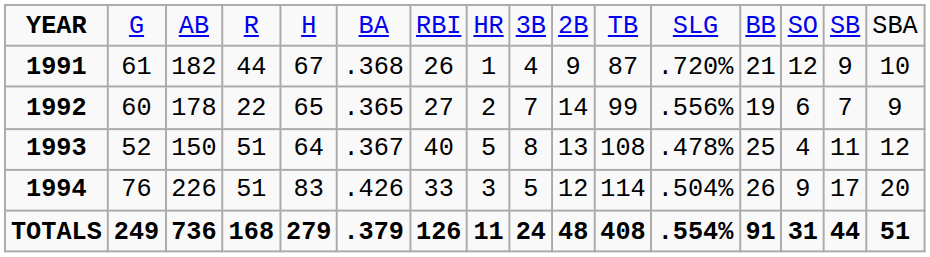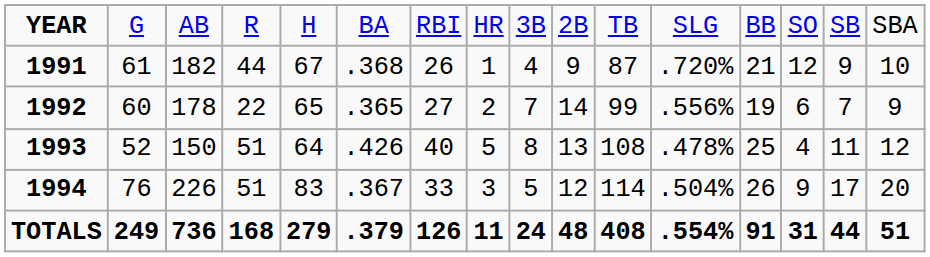1993 | column 6: .367 -> .426
1994 | column 6: .426 -> .367
